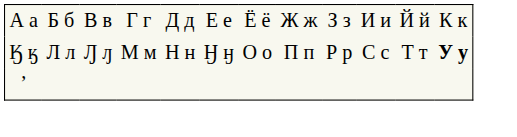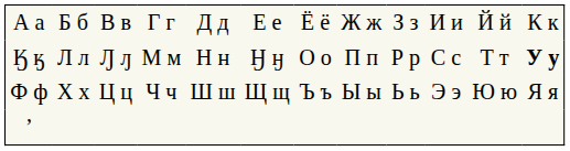+ row: Ф ф | Х х | Ц ц | Ч ч | Ш ш | Щ щ | Ъ ъ | Ы ы | Ь ь | Э э | Ю ю | Я я
